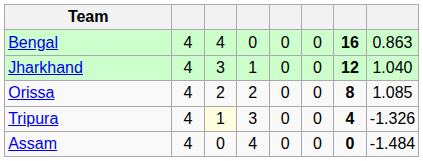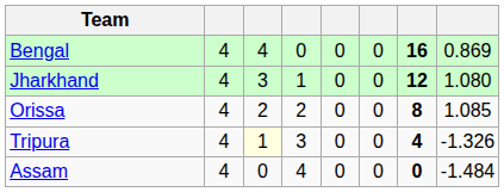Bengal | column 8: 0.863 -> 0.869
Jharkhand | column 8: 1.040 -> 1.080
